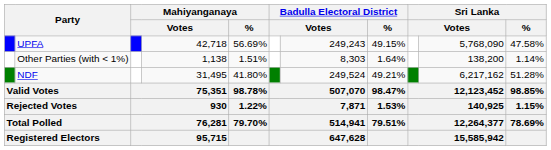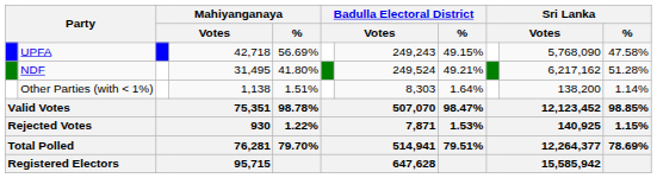rows swapped: NDF <-> Other Parties (with < 1%)
